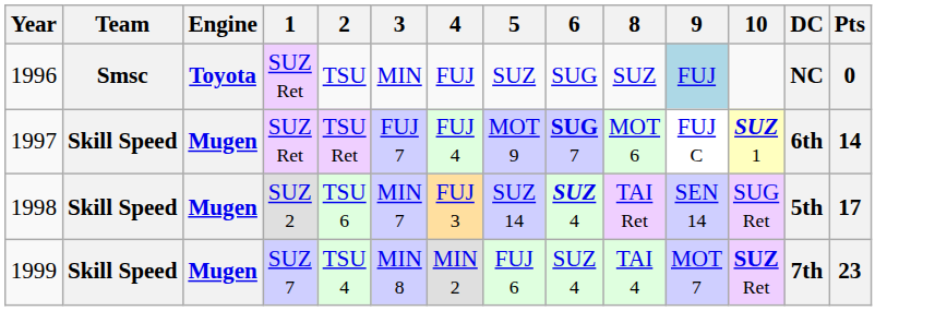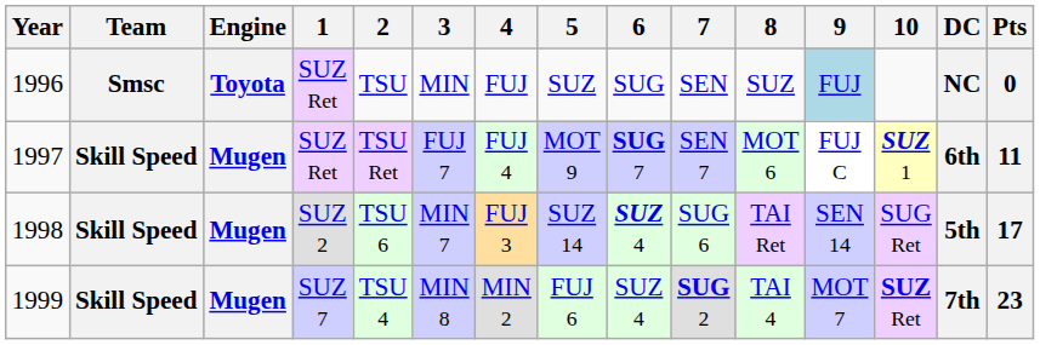+ column: 7 | SEN | SEN 7 | SUG 6 | SUG 2
1997 | Pts: 14 -> 11
